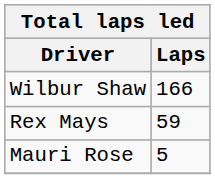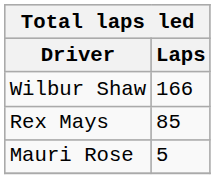Rex Mays | Laps: 59 -> 85
